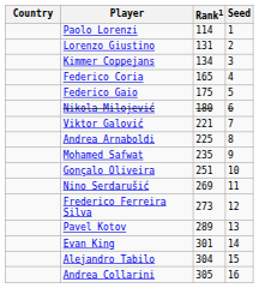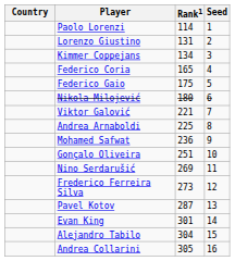Mohamed Safwat | Rank1: 235 -> 236
Pavel Kotov | Rank1: 289 -> 287
